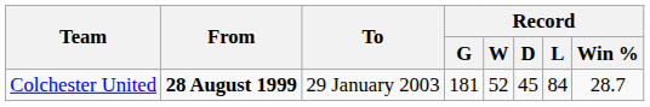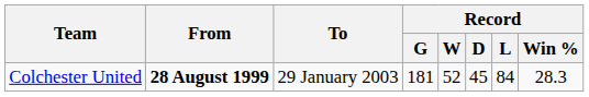Colchester United | Record / Win %: 28.7 -> 28.3
